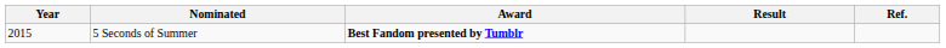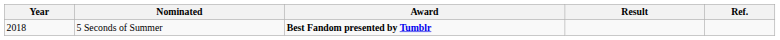5 Seconds of Summer | Year: 2015 -> 2018
